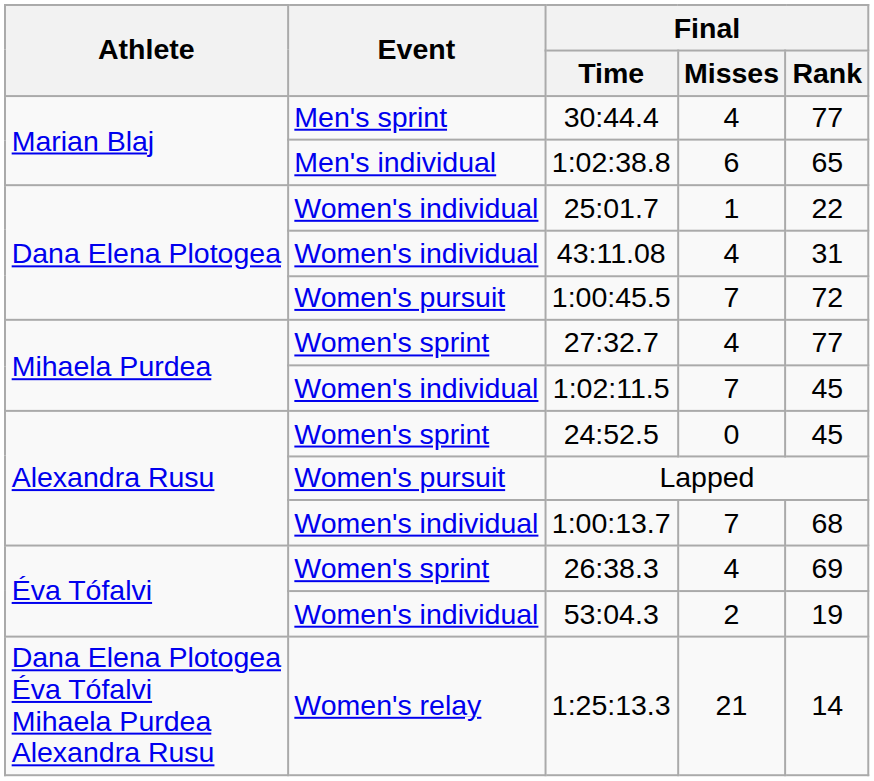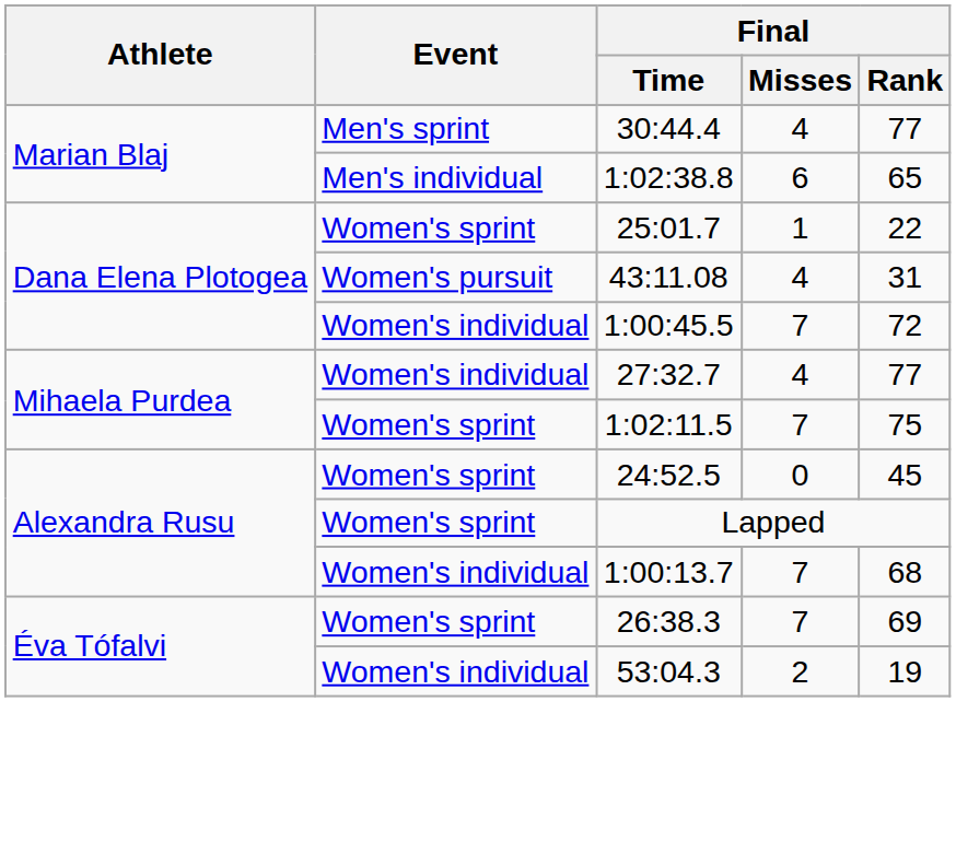25:01.7 | Event: Women's individual -> Women's sprint
43:11.08 | Event: Women's individual -> Women's pursuit
1:00:45.5 | Event: Women's pursuit -> Women's individual
27:32.7 | Event: Women's sprint -> Women's individual
1:02:11.5 | Event: Women's individual -> Women's sprint
1:02:11.5 | Final / Rank: 45 -> 75
Lapped | Event: Women's pursuit -> Women's sprint
26:38.3 | Final / Misses: 4 -> 7
- row: Dana Elena Plotogea Éva Tófalvi Mihaela Purdea Alexandra Rusu | Women's relay | 1:25:13.3 | 21 | 14
